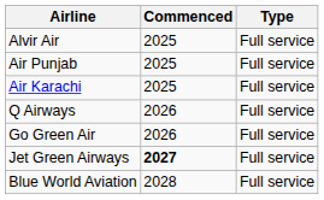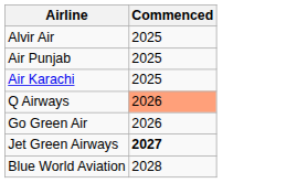- column: Type | Full service | Full service | Full service | Full service | Full service | Full service | Full service
Q Airways | Commenced: no background -> lightsalmon background
